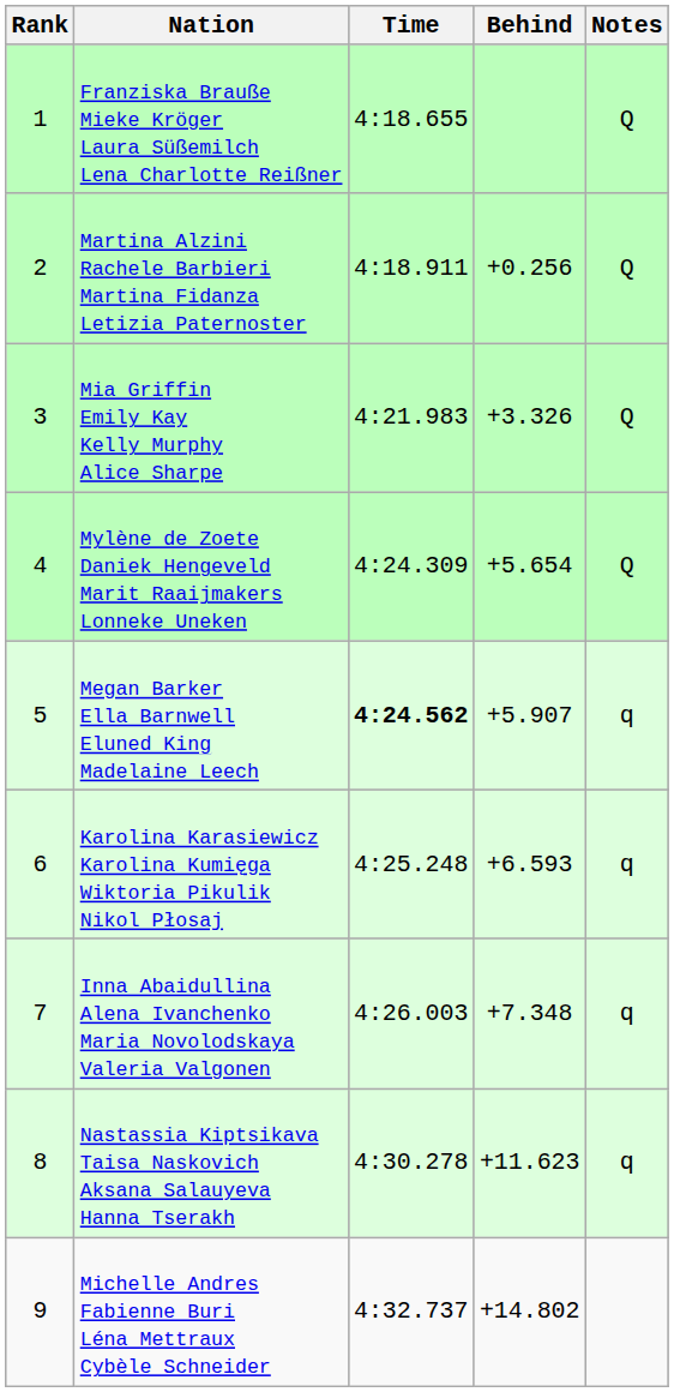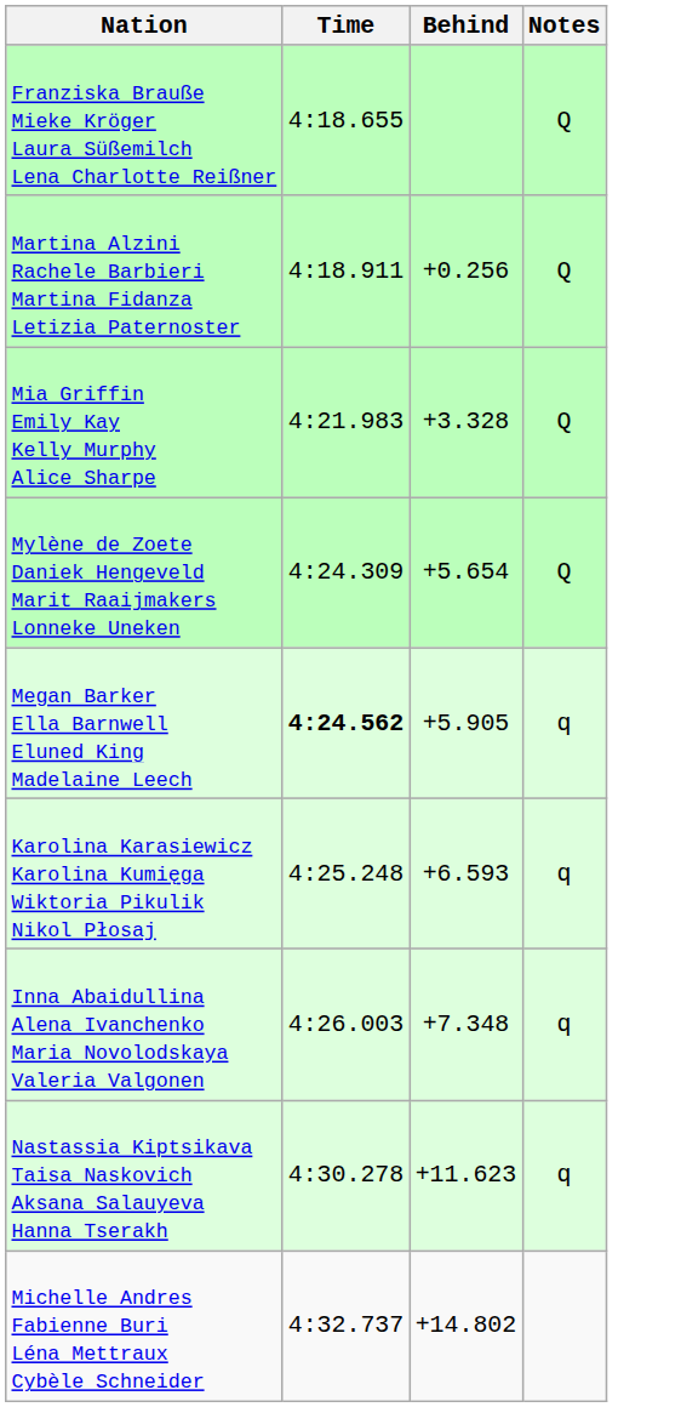- column: Rank | 1 | 2 | 3 | 4 | 5 | 6 | 7 | 8 | 9
Mia Griffin Emily Kay Kelly Murphy Alice Sharpe | Behind: +3.326 -> +3.328
Megan Barker Ella Barnwell Eluned King Madelaine Leech | Behind: +5.907 -> +5.905
